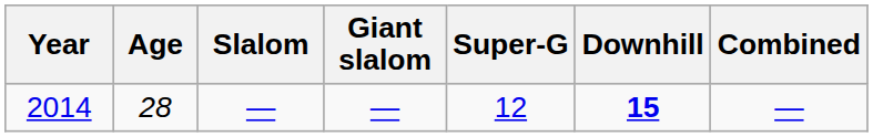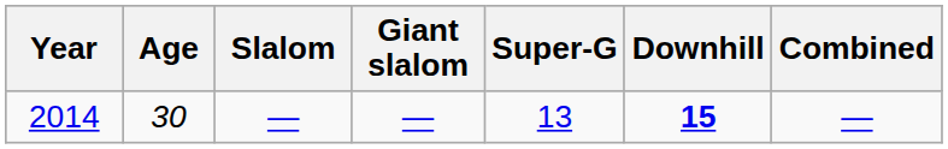2014 | Age: 28 -> 30
2014 | Super-G: 12 -> 13
